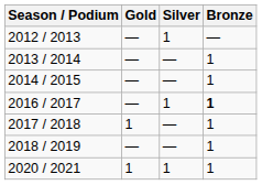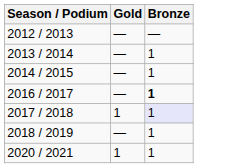- column: Silver | 1 | — | — | 1 | — | — | 1
2017 / 2018 | Bronze: no background -> lavender background
